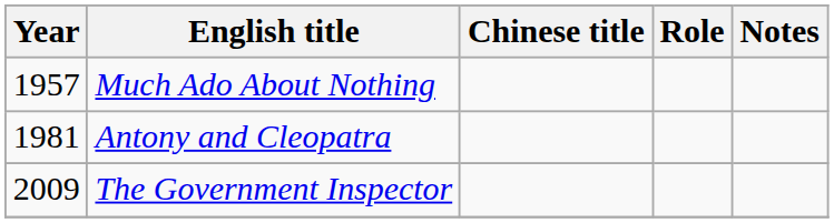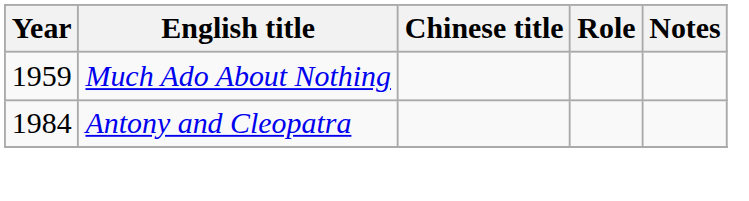Much Ado About Nothing | Year: 1957 -> 1959
Antony and Cleopatra | Year: 1981 -> 1984
- row: 2009 | The Government Inspector
